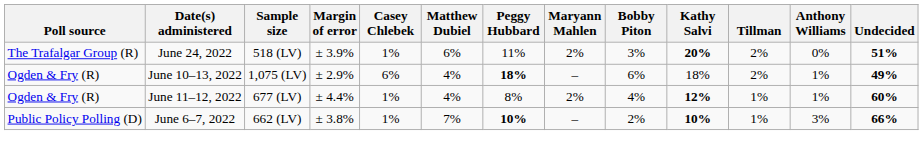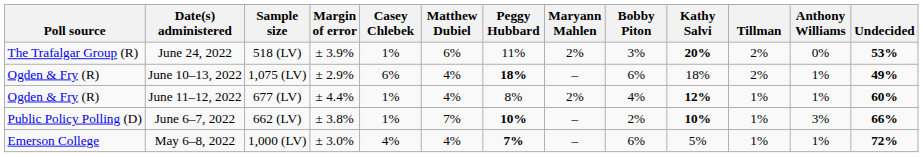June 24, 2022 | Undecided: 51% -> 53%
+ row: Emerson College | May 6–8, 2022 | 1,000 (LV) | ± 3.0% | 4% | 4% | 7% | – | 6% | 5% | 1% | 1% | 72%
